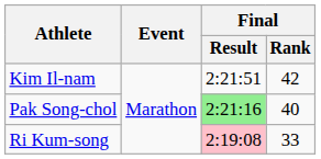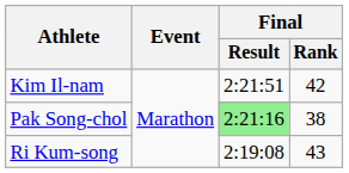Pak Song-chol | Final / Rank: 40 -> 38
Ri Kum-song | Final / Result: pink background -> no background
Ri Kum-song | Final / Rank: 33 -> 43
